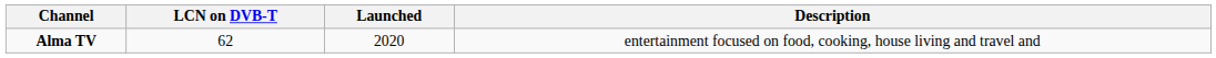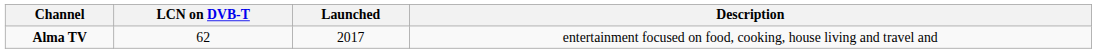Alma TV | Launched: 2020 -> 2017
